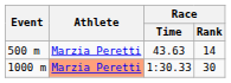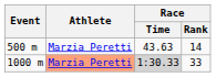1000 m | Race / Time: no background -> lightgrey background
1000 m | Race / Rank: 30 -> 33
